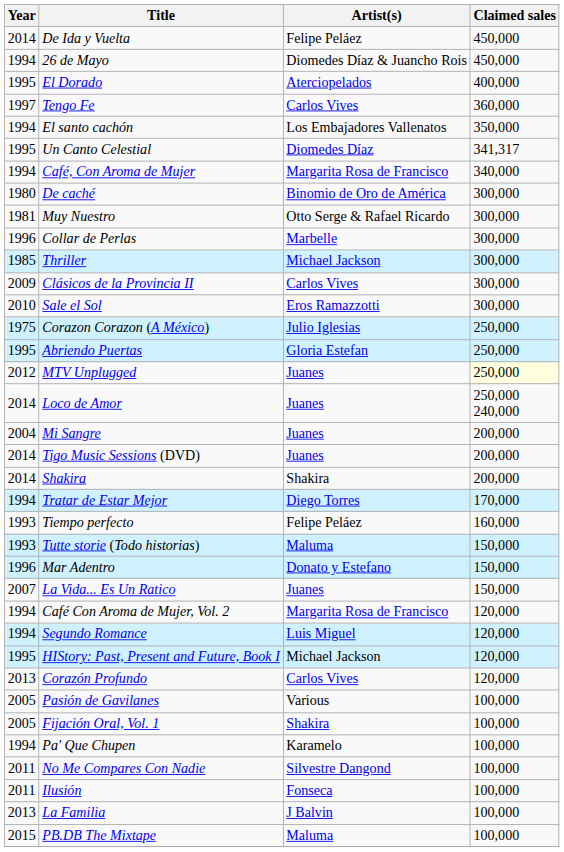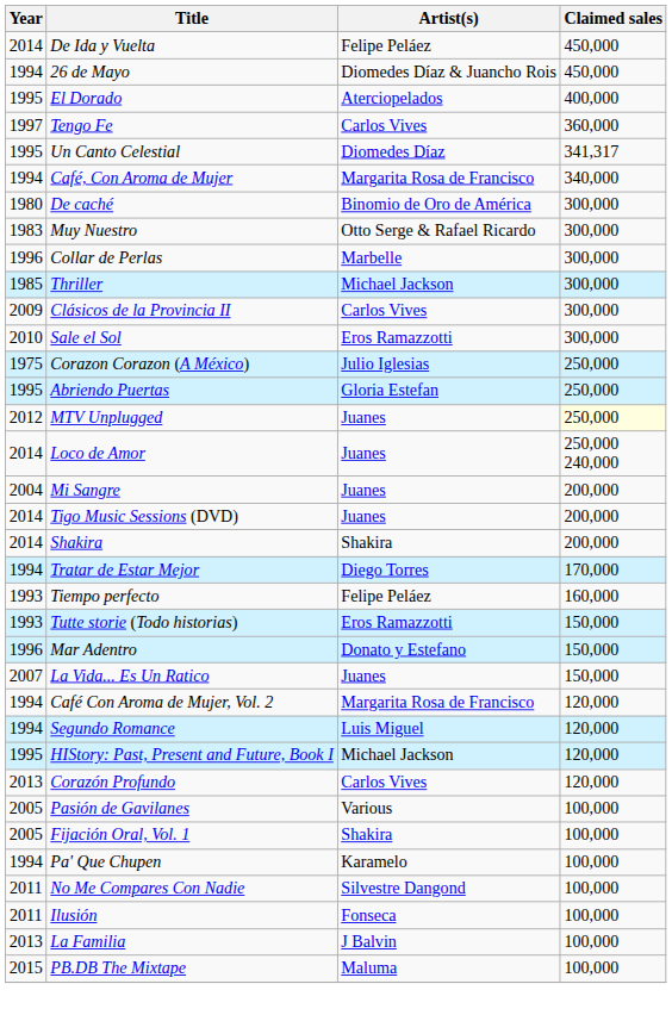- row: 1994 | El santo cachón | Los Embajadores Vallenatos | 350,000
Muy Nuestro | Year: 1981 -> 1983
Tutte storie (Todo historias) | Artist(s): Maluma -> Eros Ramazzotti
